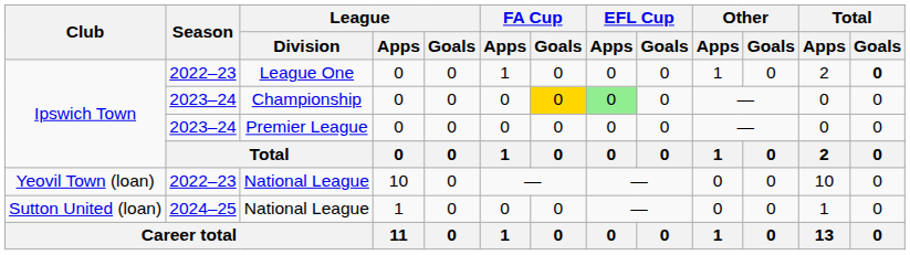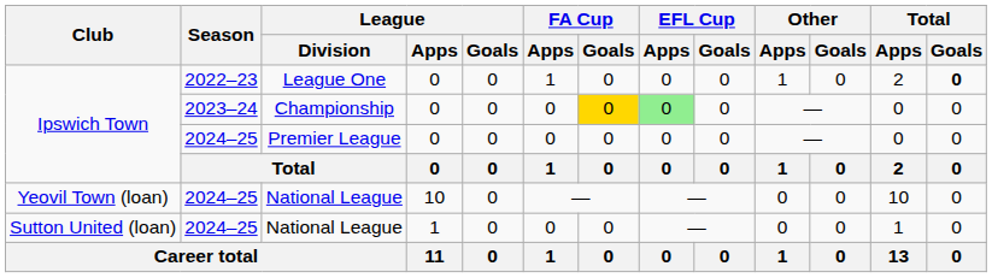Premier League | Season: 2023–24 -> 2024–25
Yeovil Town (loan) / National League | Season: 2022–23 -> 2024–25
